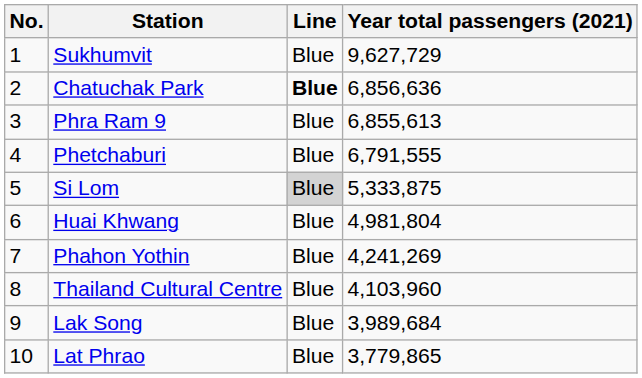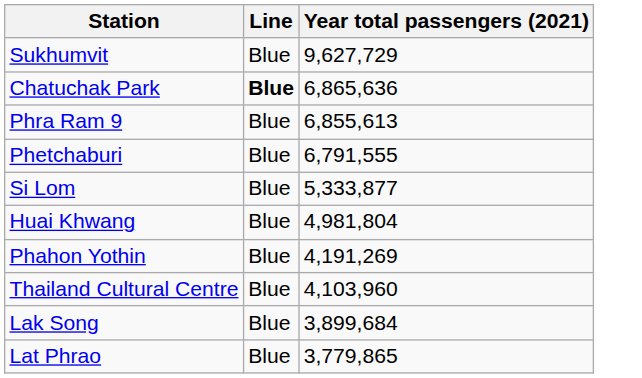- column: No. | 1 | 2 | 3 | 4 | 5 | 6 | 7 | 8 | 9 | 10
Chatuchak Park | Year total passengers (2021): 6,856,636 -> 6,865,636
Si Lom | Line: lightgrey background -> no background
Si Lom | Year total passengers (2021): 5,333,875 -> 5,333,877
Phahon Yothin | Year total passengers (2021): 4,241,269 -> 4,191,269
Lak Song | Year total passengers (2021): 3,989,684 -> 3,899,684
